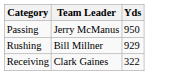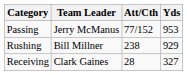+ column: Att/Cth | 77/152 | 238 | 28
Passing | Yds: 950 -> 953
Receiving | Yds: 322 -> 327
